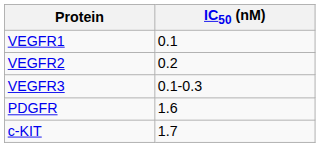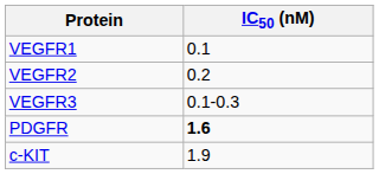PDGFR | IC50 (nM): normal -> bold
c-KIT | IC50 (nM): 1.7 -> 1.9
